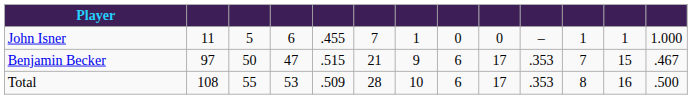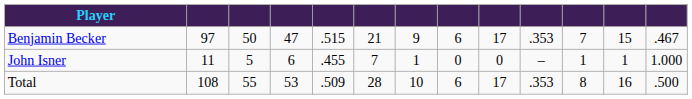rows swapped: Benjamin Becker <-> John Isner
